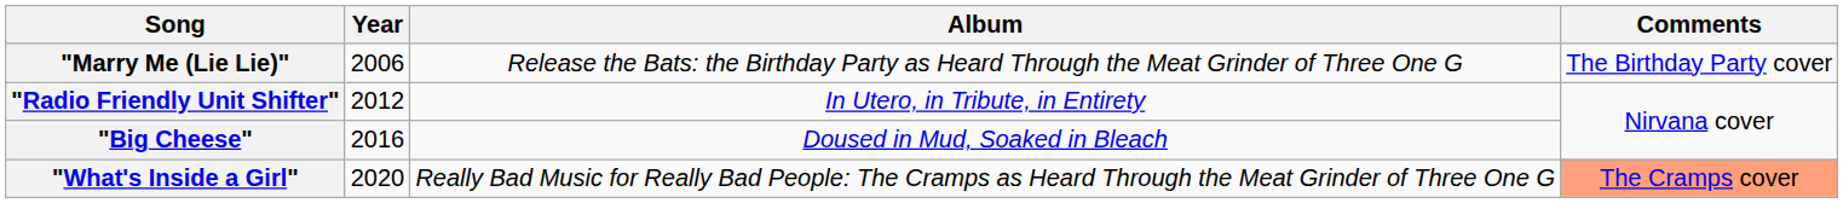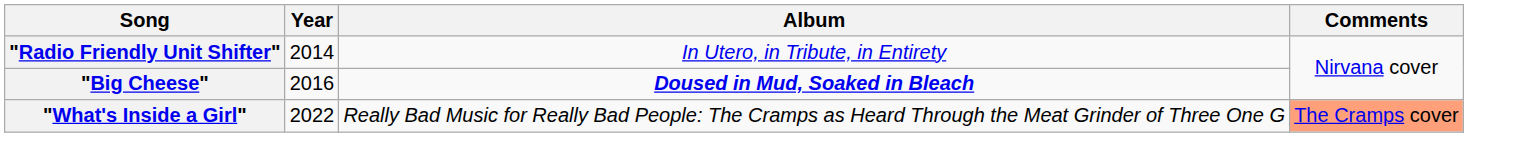- row: "Marry Me (Lie Lie)" | 2006 | Release the Bats: the Birthday Party as Heard Through the Meat Grinder of Three One G | The Birthday Party cover
"Radio Friendly Unit Shifter" | Year: 2012 -> 2014
"Big Cheese" | Album: normal -> bold
"What's Inside a Girl" | Year: 2020 -> 2022
